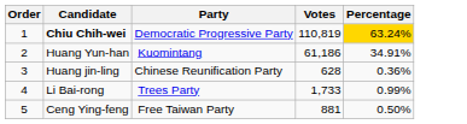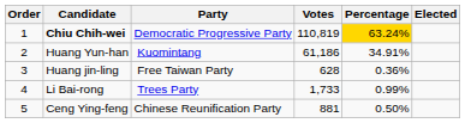+ column: Elected
Huang jin-ling | Party: Chinese Reunification Party -> Free Taiwan Party
Ceng Ying-feng | Party: Free Taiwan Party -> Chinese Reunification Party
